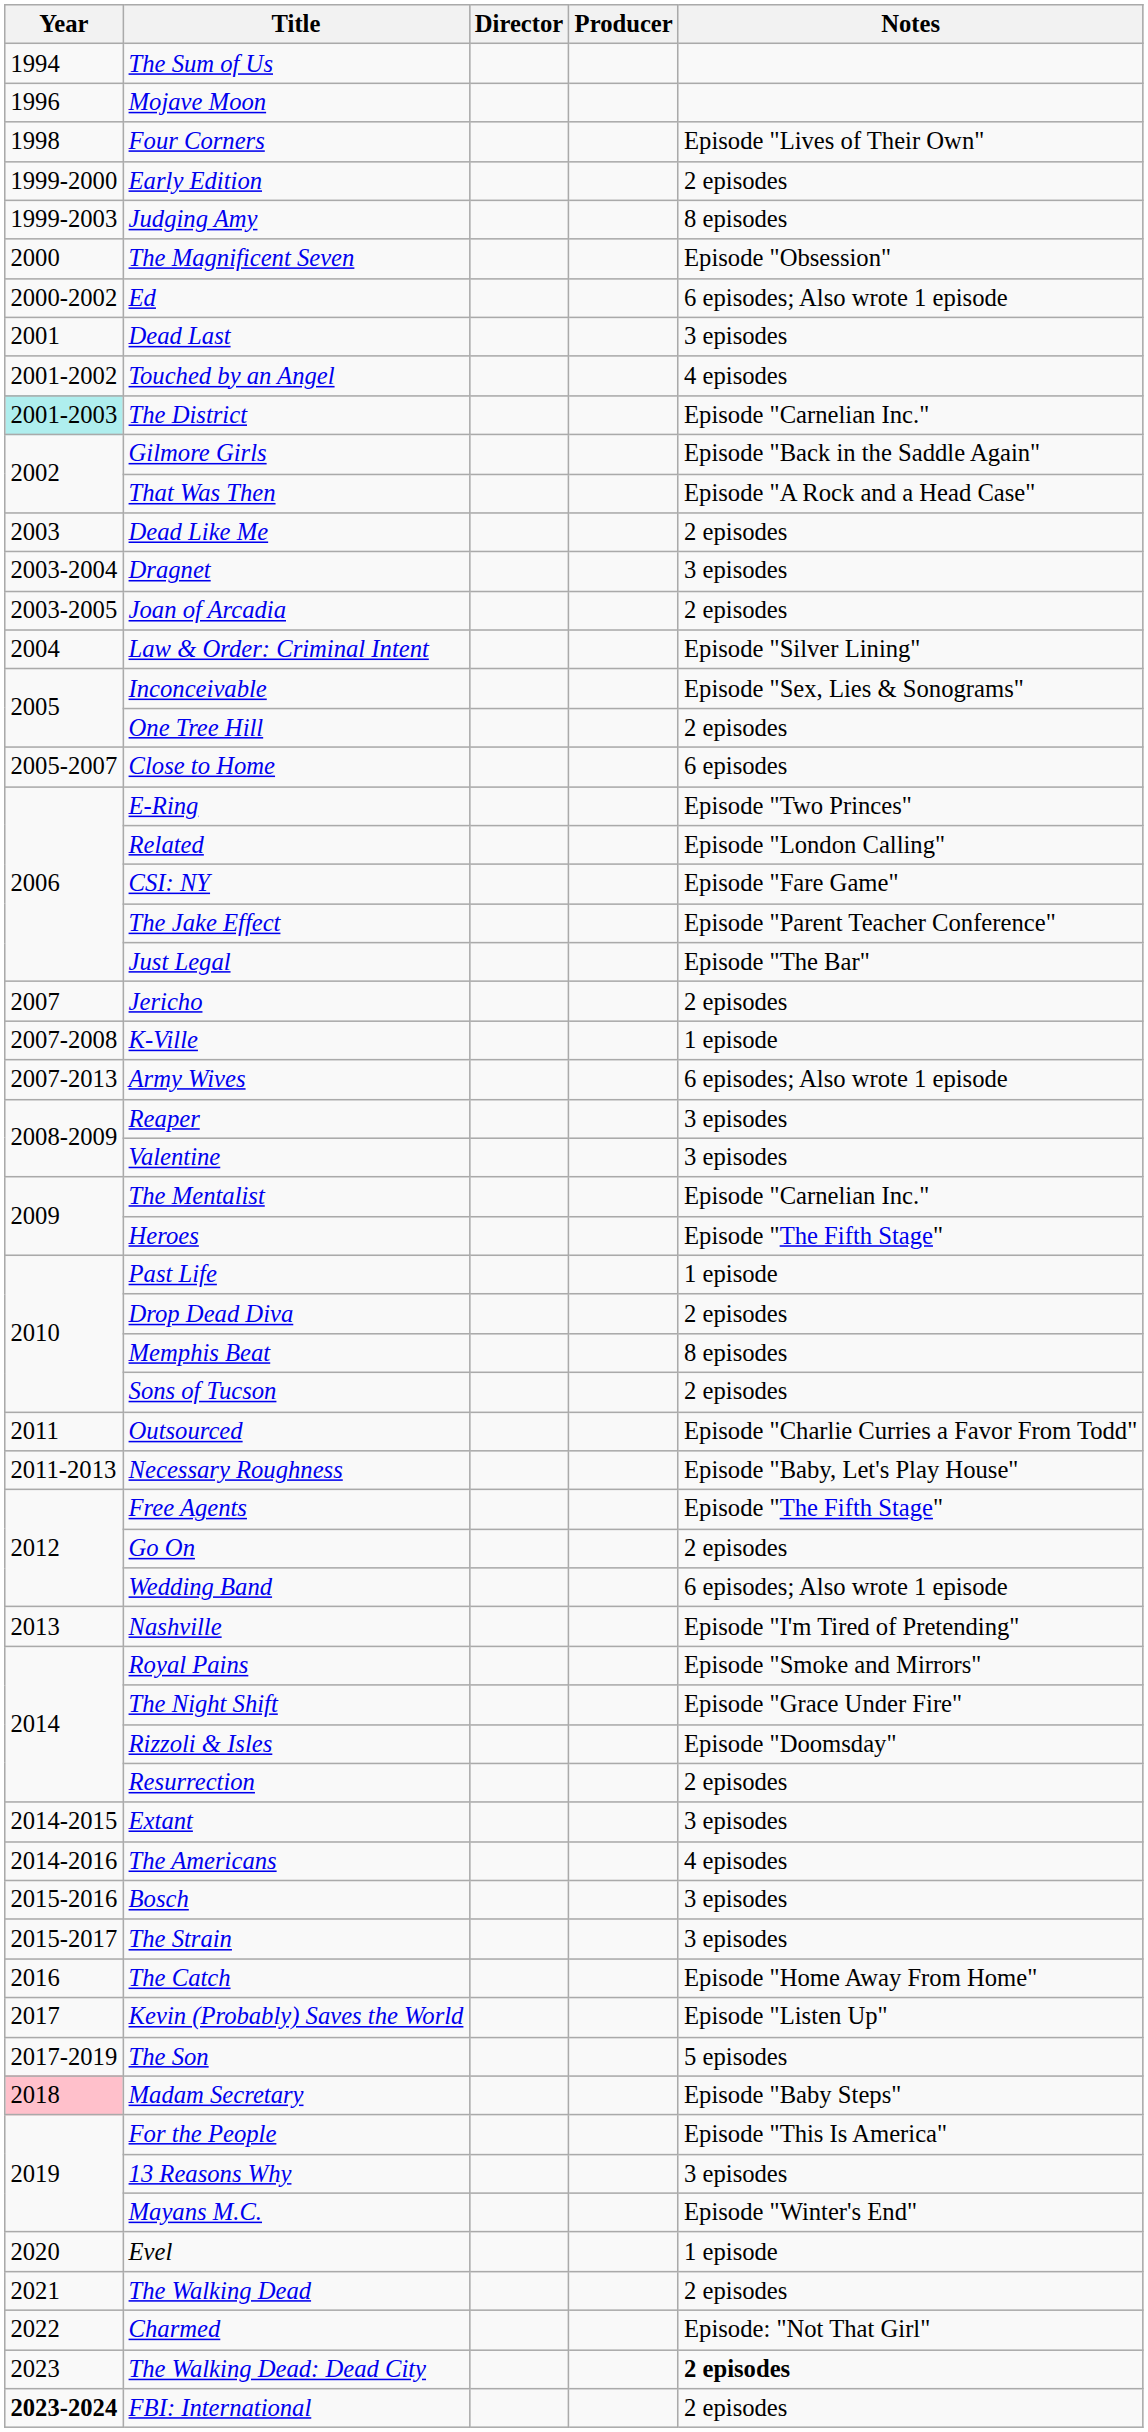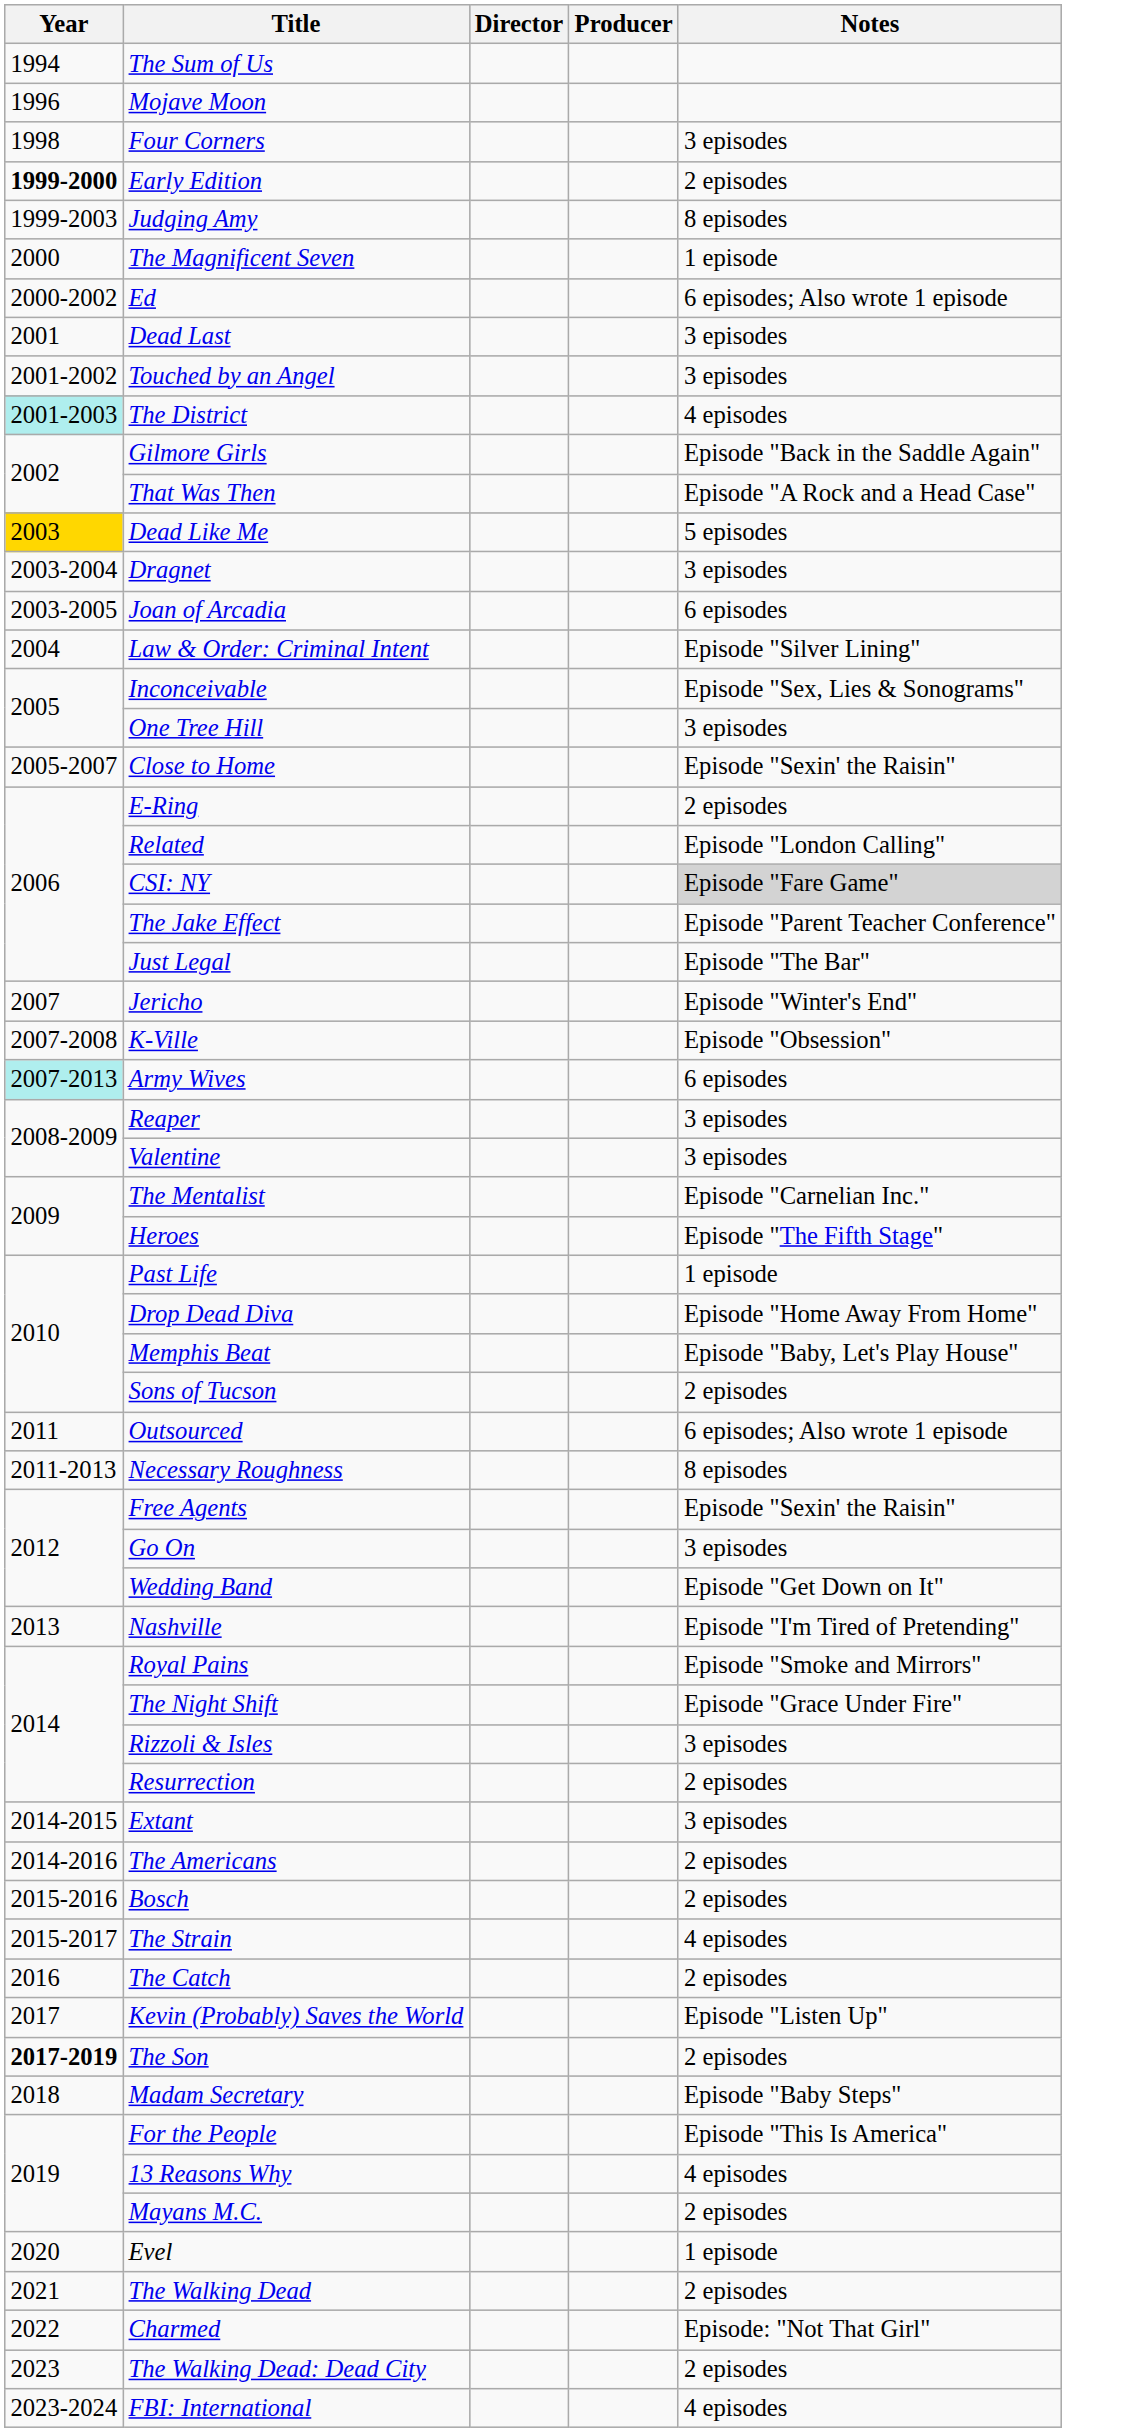Four Corners | Notes: Episode "Lives of Their Own" -> 3 episodes
Early Edition | Year: normal -> bold
The Magnificent Seven | Notes: Episode "Obsession" -> 1 episode
Touched by an Angel | Notes: 4 episodes -> 3 episodes
The District | Notes: Episode "Carnelian Inc." -> 4 episodes
Dead Like Me | Year: no background -> gold background
Dead Like Me | Notes: 2 episodes -> 5 episodes
Joan of Arcadia | Notes: 2 episodes -> 6 episodes
One Tree Hill | Notes: 2 episodes -> 3 episodes
Close to Home | Notes: 6 episodes -> Episode "Sexin' the Raisin"
E-Ring | Notes: Episode "Two Princes" -> 2 episodes
CSI: NY | Notes: no background -> lightgrey background
Jericho | Notes: 2 episodes -> Episode "Winter's End"
K-Ville | Notes: 1 episode -> Episode "Obsession"
Army Wives | Year: no background -> paleturquoise background
Army Wives | Notes: 6 episodes; Also wrote 1 episode -> 6 episodes
Drop Dead Diva | Notes: 2 episodes -> Episode "Home Away From Home"
Memphis Beat | Notes: 8 episodes -> Episode "Baby, Let's Play House"
Outsourced | Notes: Episode "Charlie Curries a Favor From Todd" -> 6 episodes; Also wrote 1 episode
Necessary Roughness | Notes: Episode "Baby, Let's Play House" -> 8 episodes
Free Agents | Notes: Episode "The Fifth Stage" -> Episode "Sexin' the Raisin"
Go On | Notes: 2 episodes -> 3 episodes
Wedding Band | Notes: 6 episodes; Also wrote 1 episode -> Episode "Get Down on It"
Rizzoli & Isles | Notes: Episode "Doomsday" -> 3 episodes
The Americans | Notes: 4 episodes -> 2 episodes
Bosch | Notes: 3 episodes -> 2 episodes
The Strain | Notes: 3 episodes -> 4 episodes
The Catch | Notes: Episode "Home Away From Home" -> 2 episodes
The Son | Year: normal -> bold
The Son | Notes: 5 episodes -> 2 episodes
Madam Secretary | Year: pink background -> no background
13 Reasons Why | Notes: 3 episodes -> 4 episodes
Mayans M.C. | Notes: Episode "Winter's End" -> 2 episodes
The Walking Dead: Dead City | Notes: bold -> normal
FBI: International | Year: bold -> normal
FBI: International | Notes: 2 episodes -> 4 episodes
